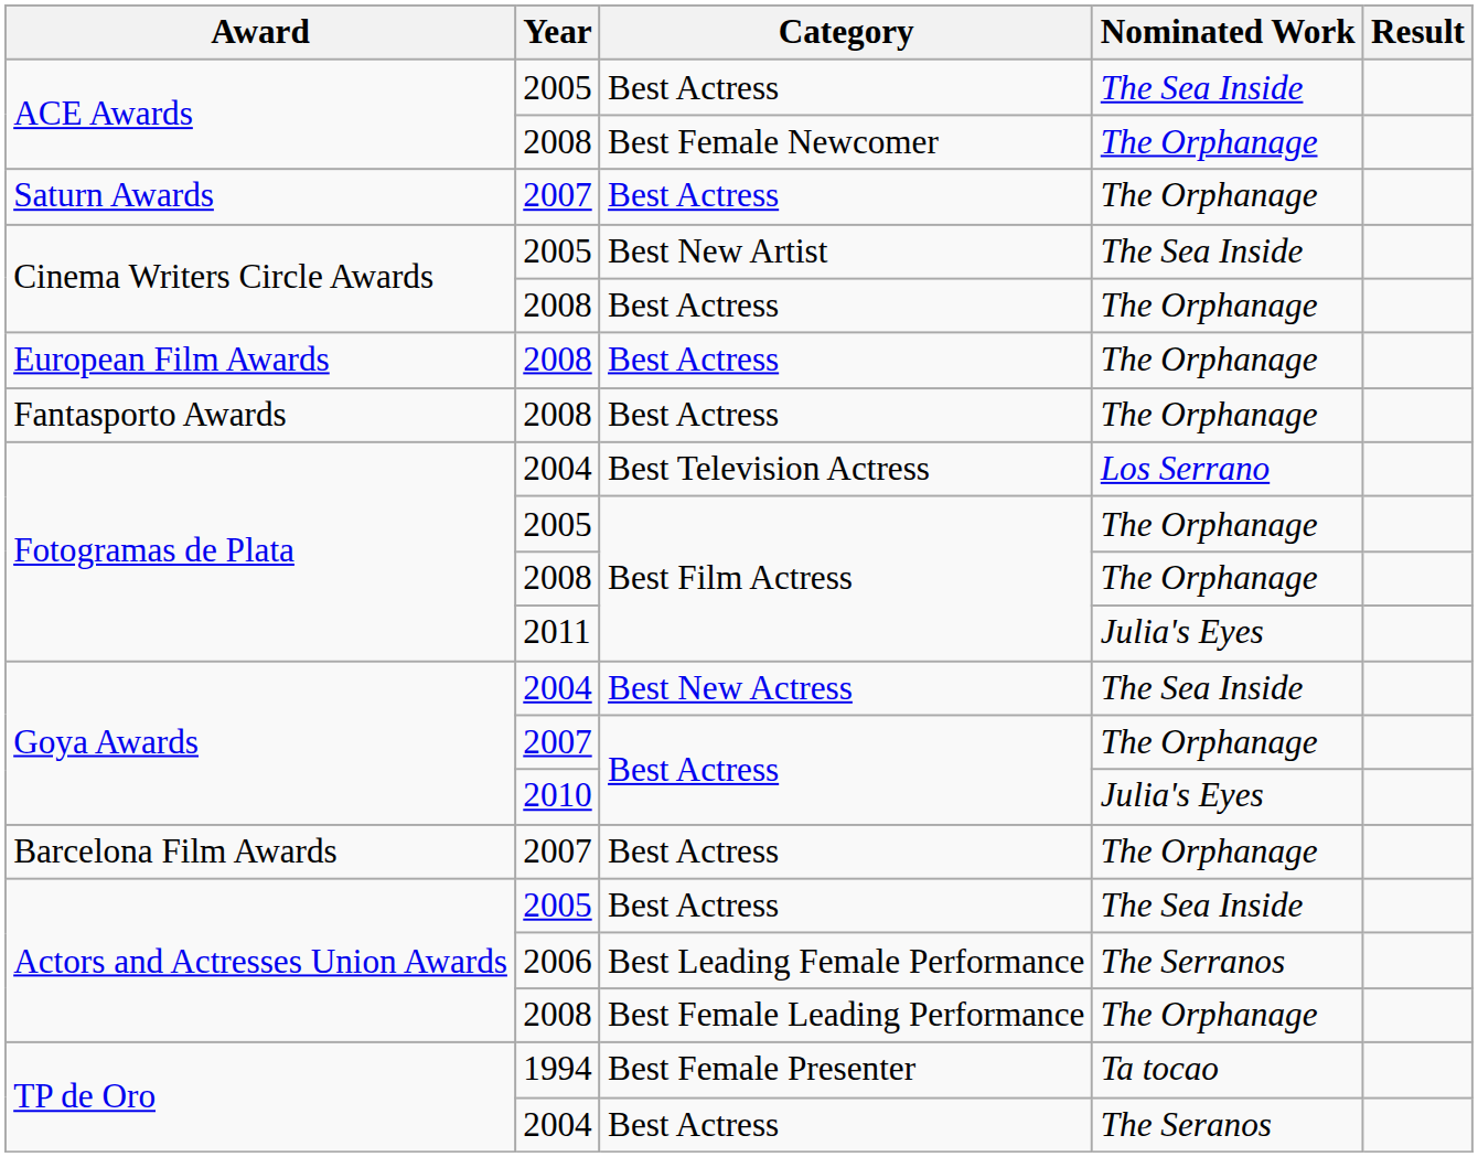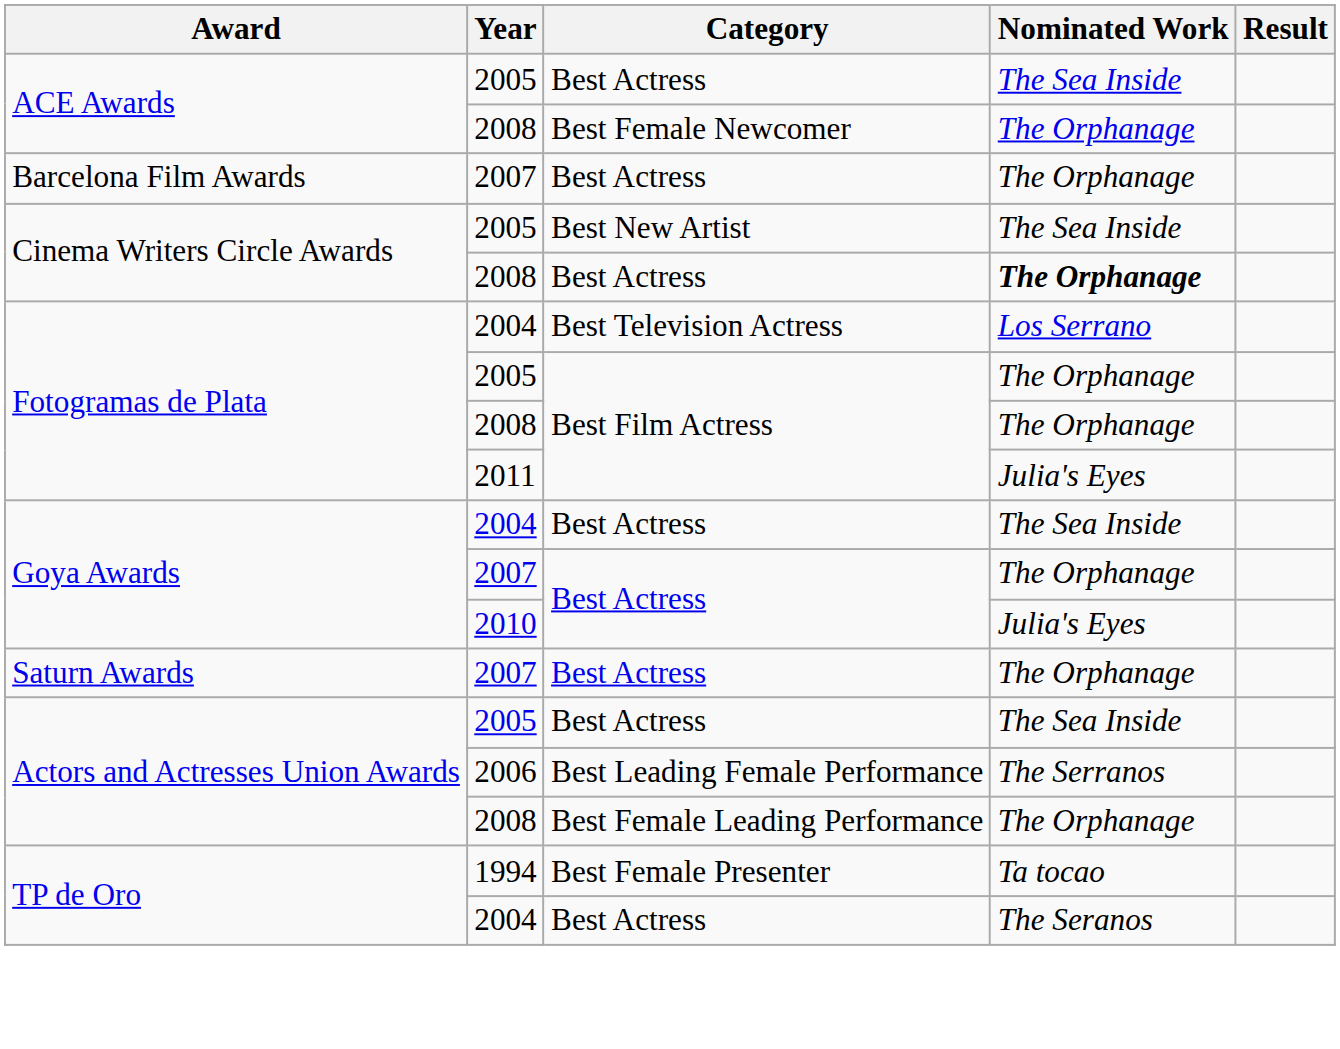rows swapped: Barcelona Film Awards <-> Saturn Awards
Cinema Writers Circle Awards / 2008 | Nominated Work: normal -> bold
- row: European Film Awards | 2008 | Best Actress | The Orphanage
- row: Fantasporto Awards | 2008 | Best Actress | The Orphanage
Goya Awards / 2004 | Category: Best New Actress -> Best Actress
